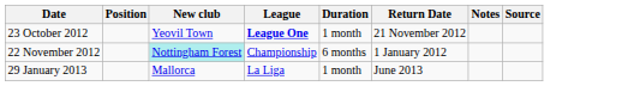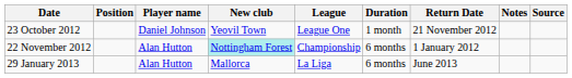+ column: Player name | Daniel Johnson | Alan Hutton | Alan Hutton
23 October 2012 | League: bold -> normal
29 January 2013 | Duration: 1 month -> 6 months
